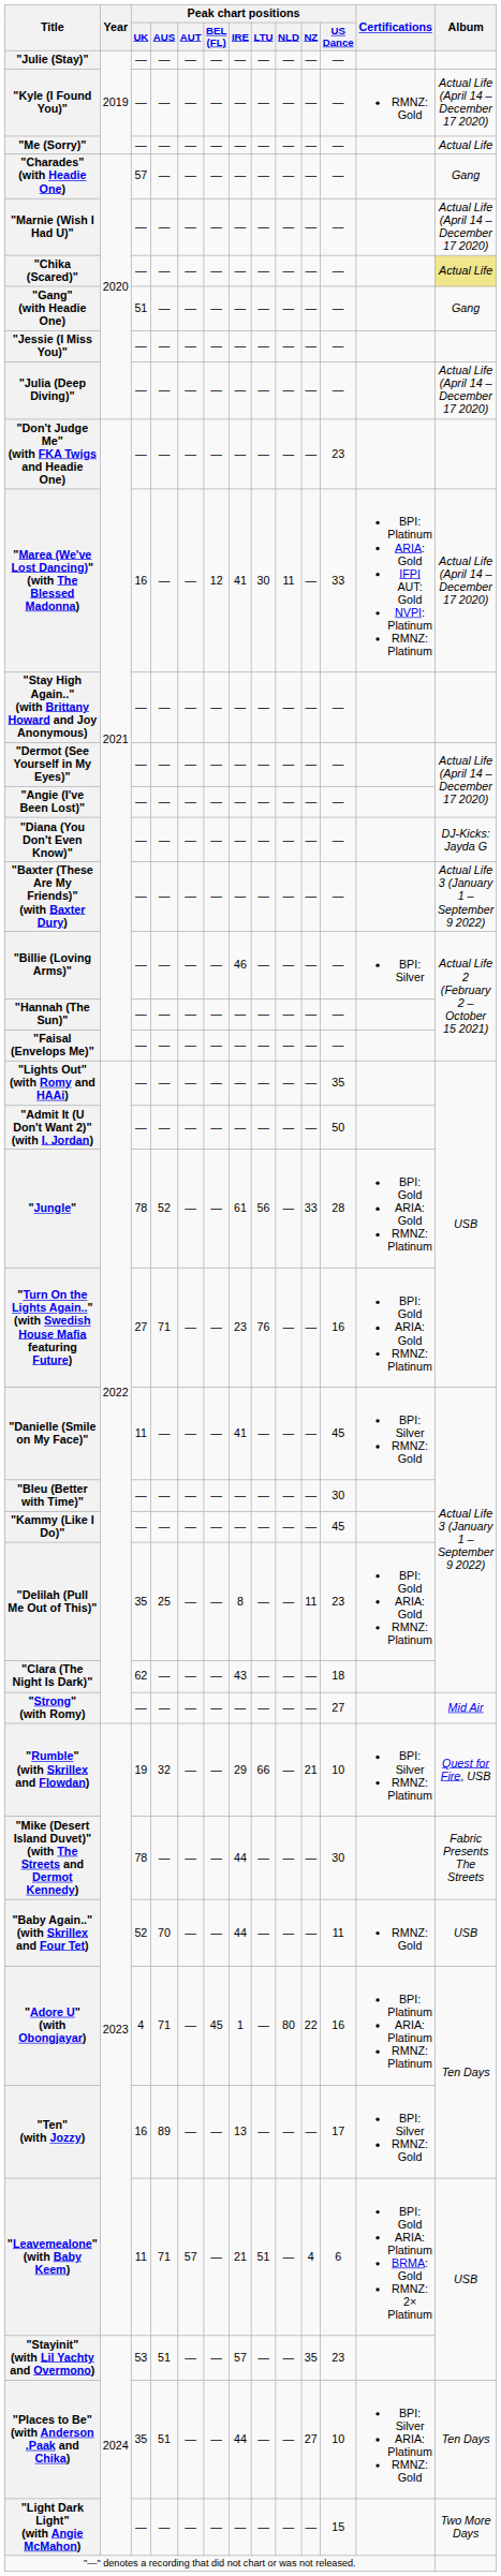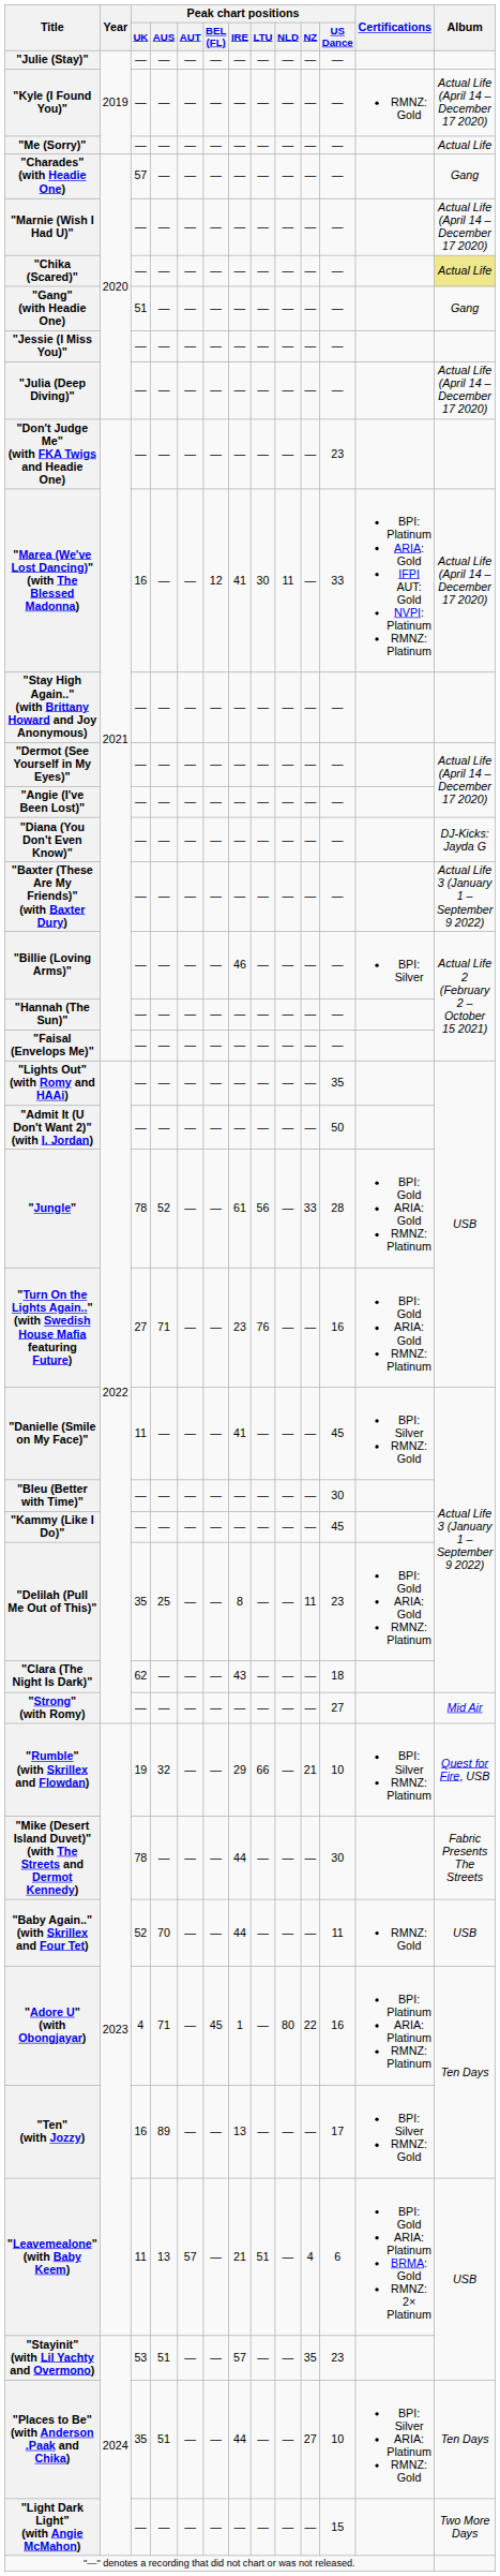"Leavemealone" (with Baby Keem) | Peak chart positions / AUS: 71 -> 13
